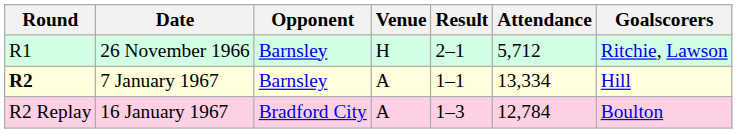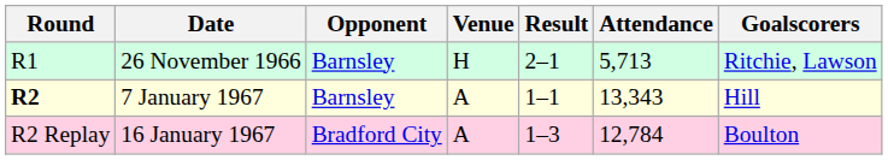26 November 1966 | Attendance: 5,712 -> 5,713
7 January 1967 | Attendance: 13,334 -> 13,343
